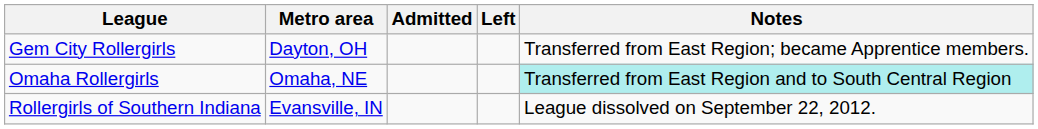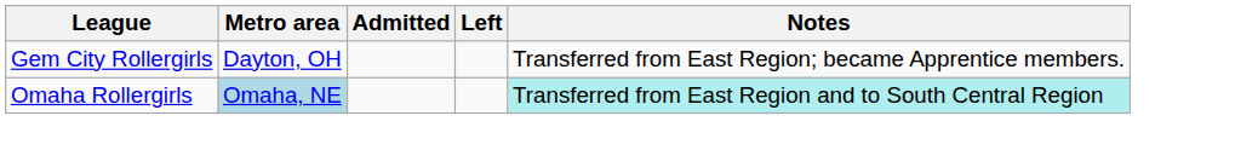Omaha Rollergirls | Metro area: no background -> lightblue background
- row: Rollergirls of Southern Indiana | Evansville, IN | League dissolved on September 22, 2012.
